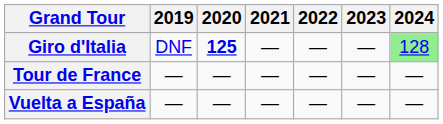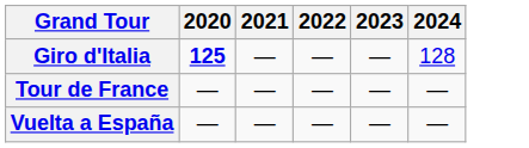- column: 2019 | DNF | — | —
Giro d'Italia | 2024: lightgreen background -> no background
